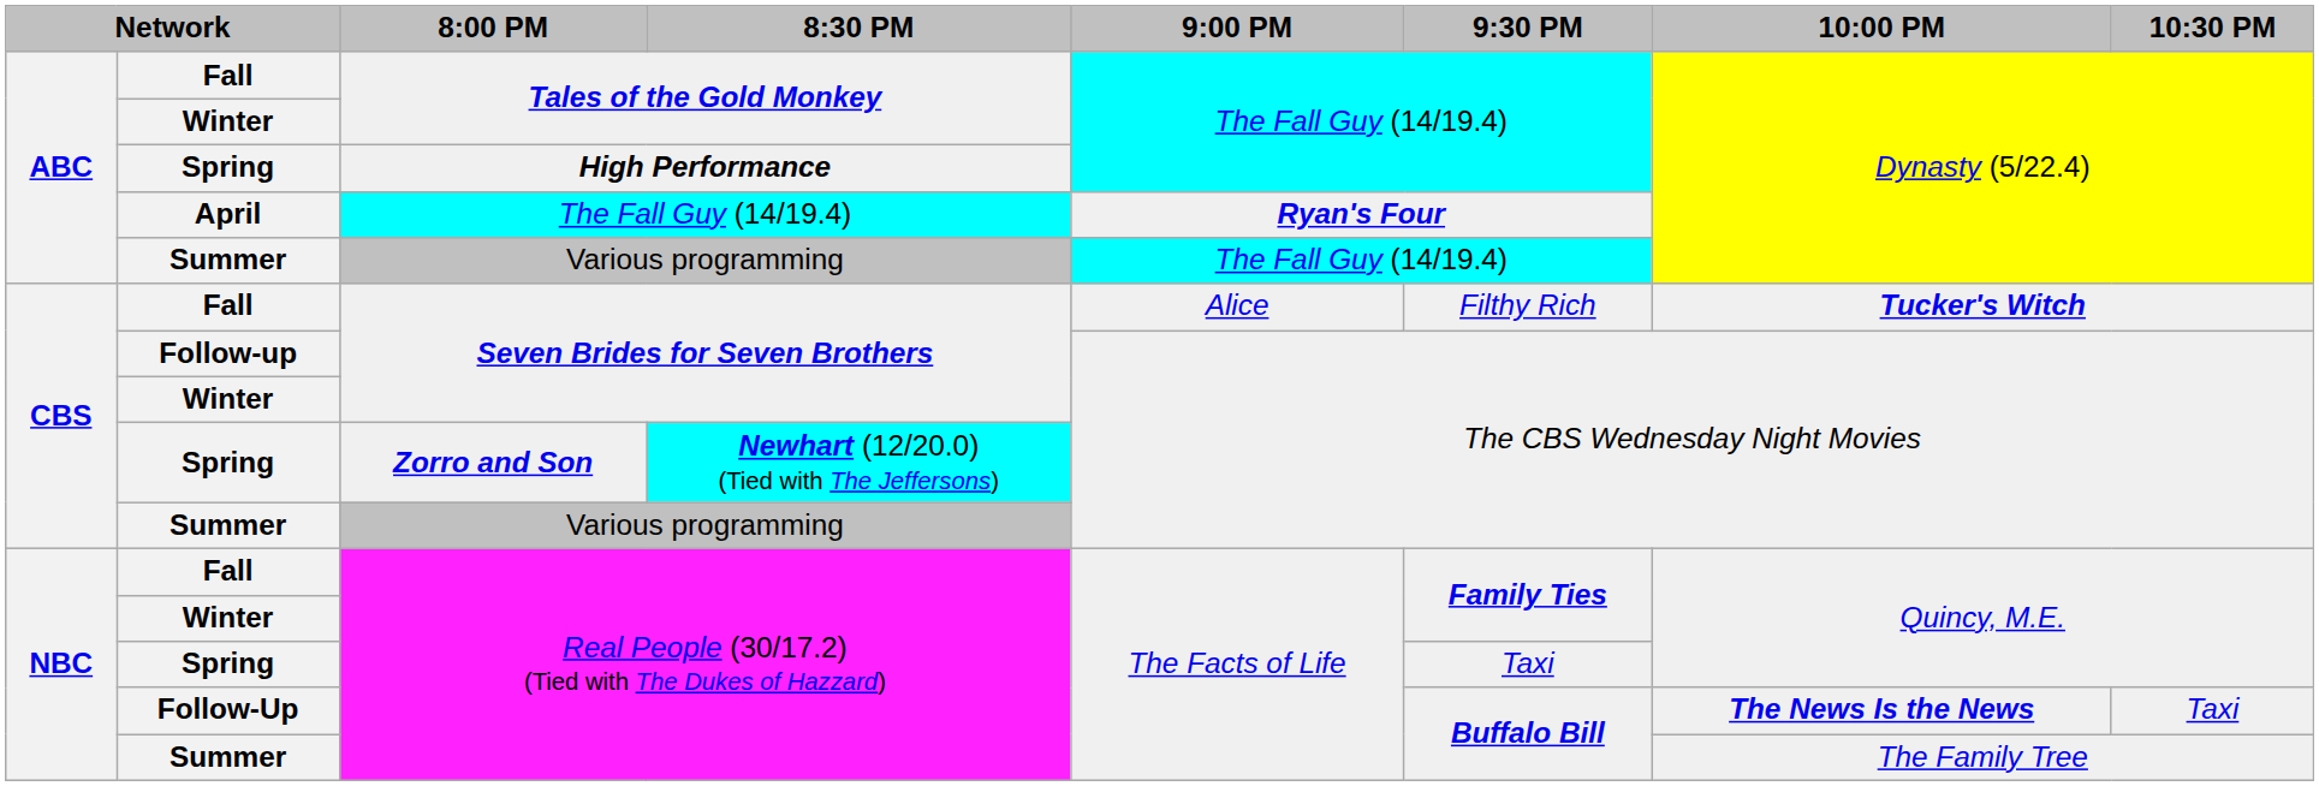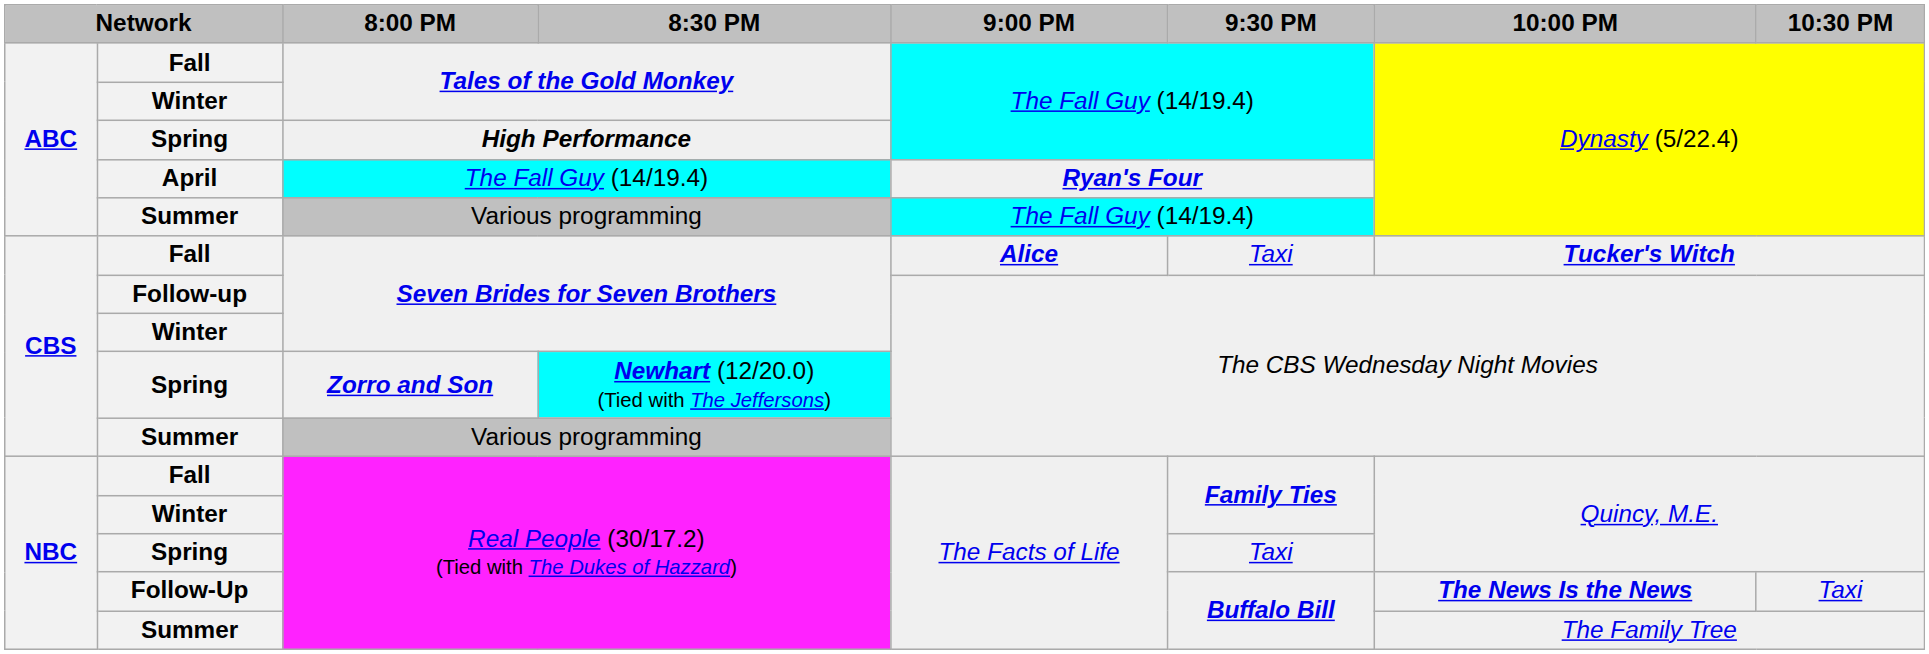Fall / Seven Brides for Seven Brothers | 9:00 PM: normal -> bold
Fall / Seven Brides for Seven Brothers | 9:30 PM: Filthy Rich -> Taxi
